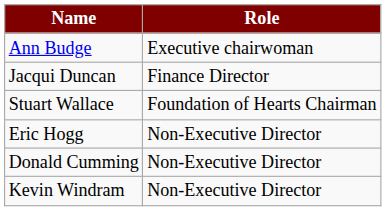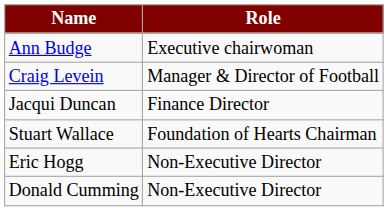+ row: Craig Levein | Manager & Director of Football
- row: Kevin Windram | Non-Executive Director
